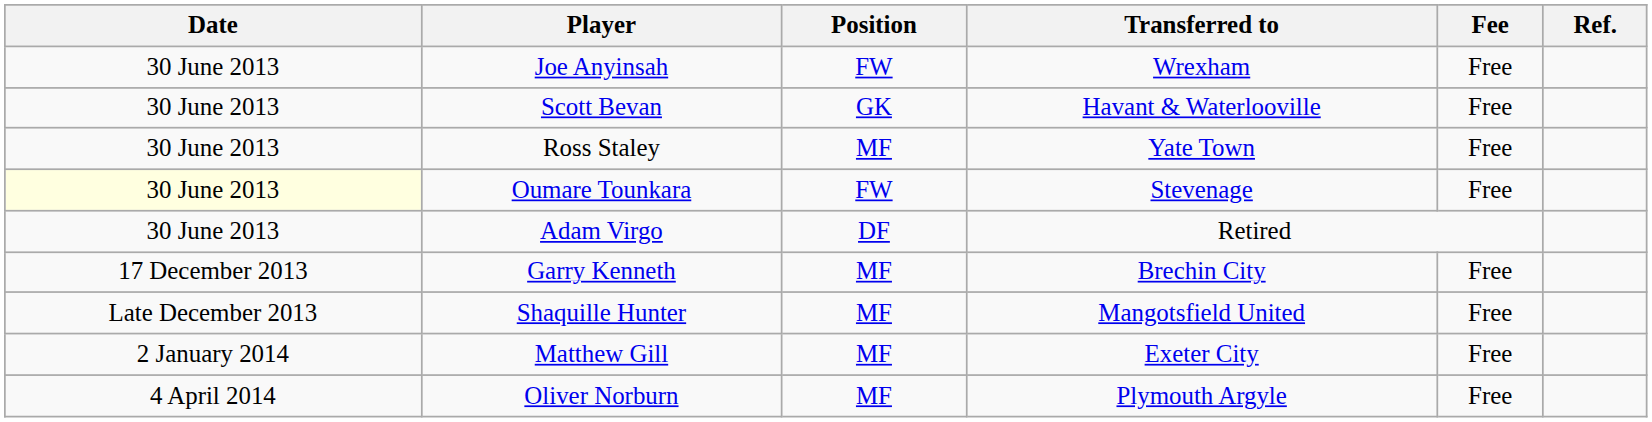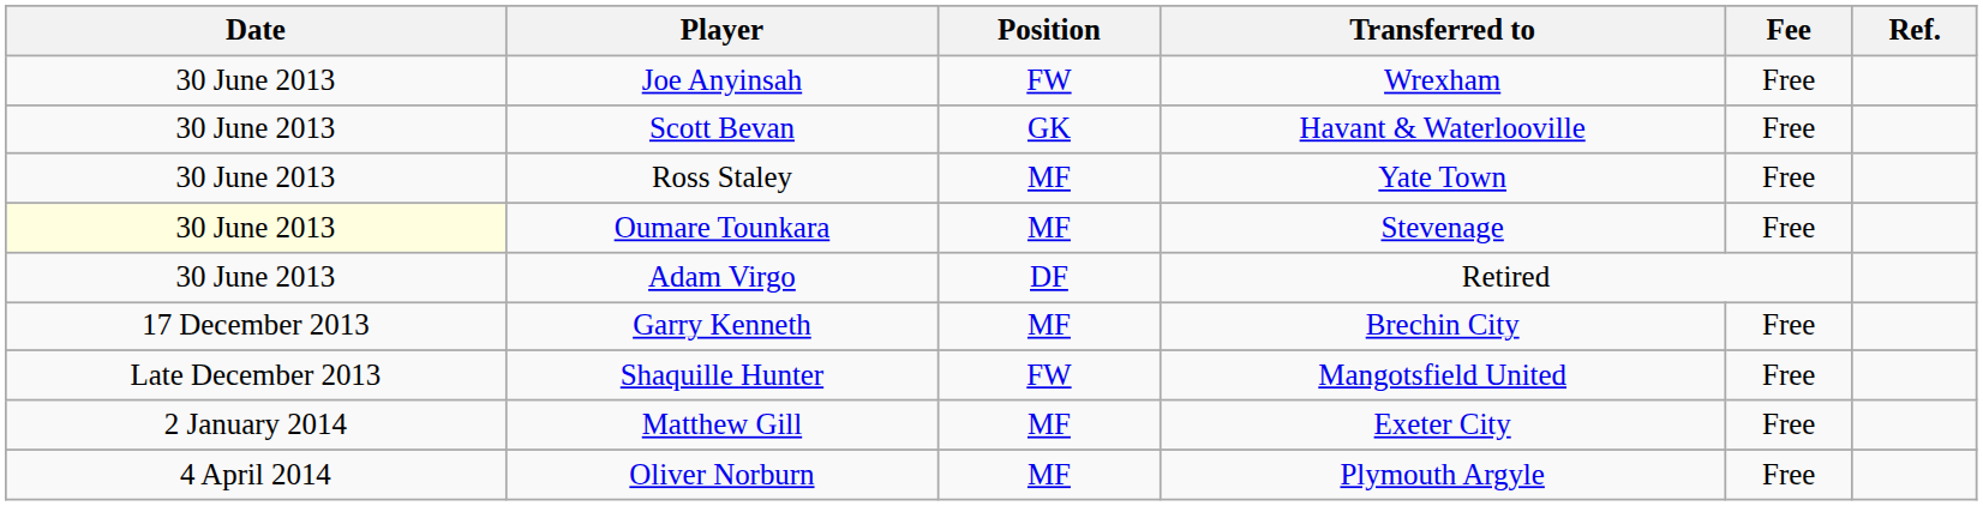Oumare Tounkara | Position: FW -> MF
Shaquille Hunter | Position: MF -> FW
